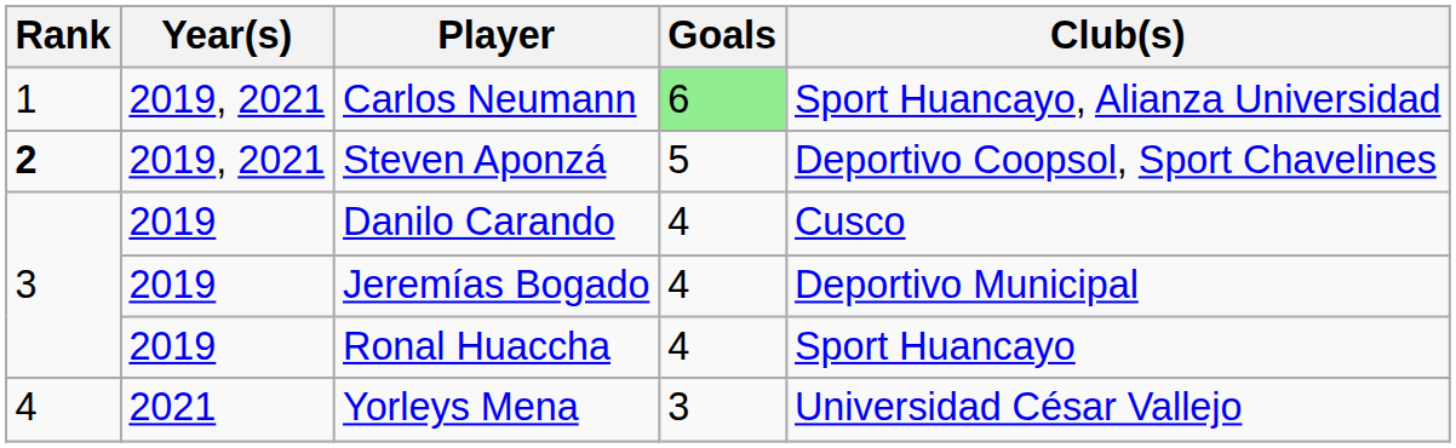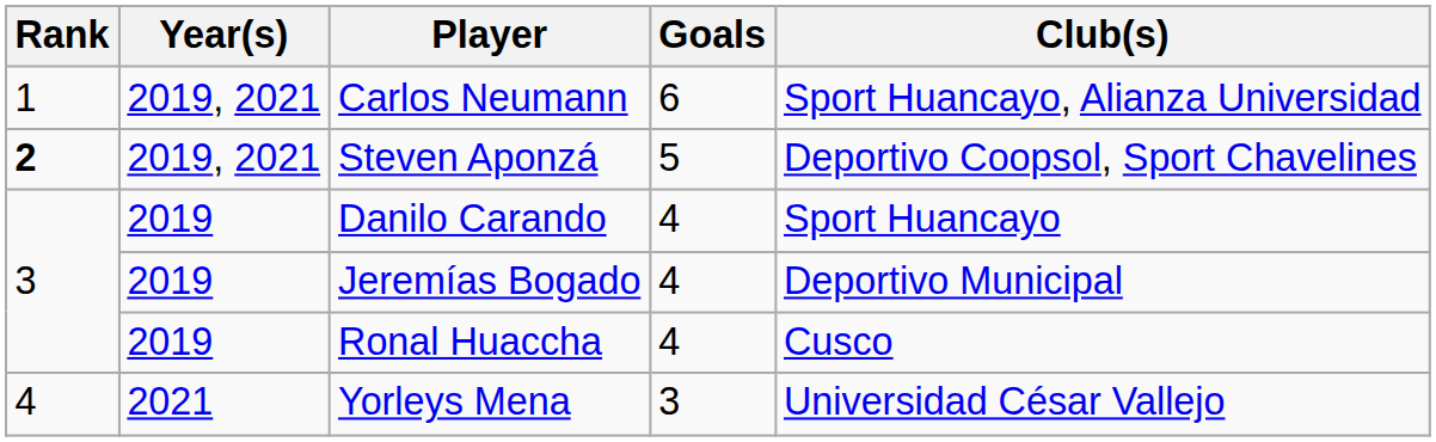Carlos Neumann | Goals: lightgreen background -> no background
Danilo Carando | Club(s): Cusco -> Sport Huancayo
Ronal Huaccha | Club(s): Sport Huancayo -> Cusco
